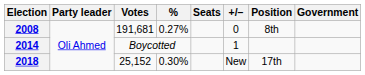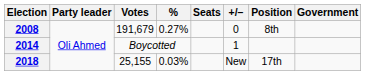2008 | Votes: 191,681 -> 191,679
2018 | Votes: 25,152 -> 25,155
2018 | %: 0.30% -> 0.03%
